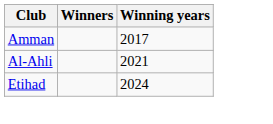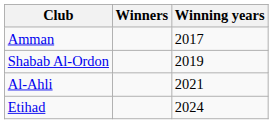+ row: Shabab Al-Ordon | 2019
